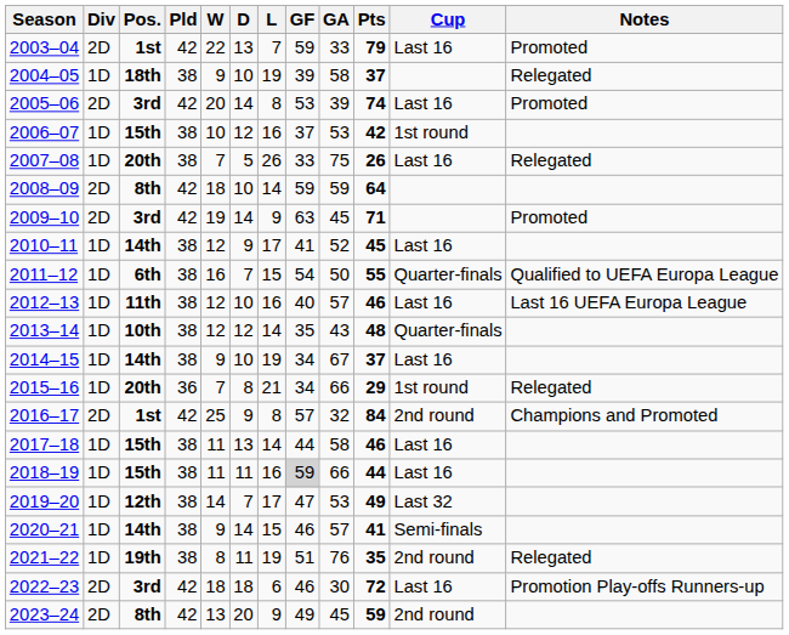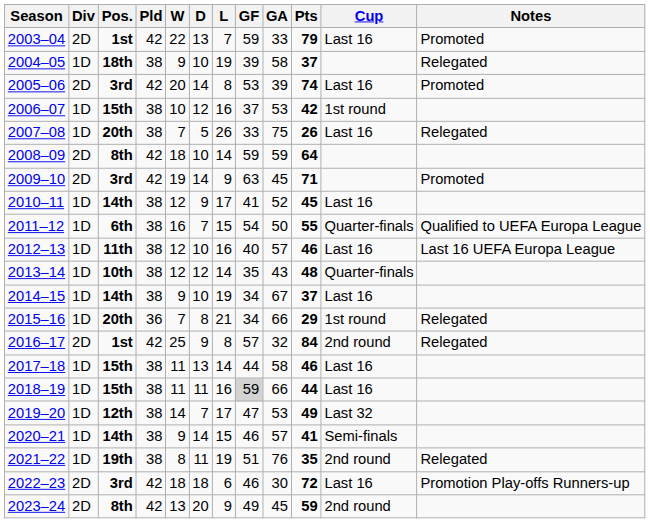2016–17 | Notes: Champions and Promoted -> Relegated
